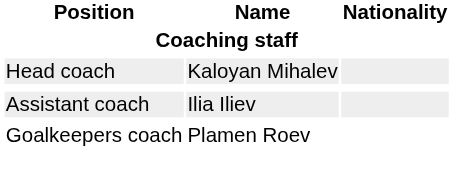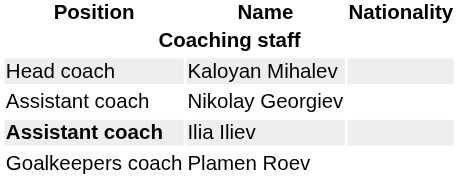+ row: Assistant coach | Nikolay Georgiev
Ilia Iliev | Position: normal -> bold
